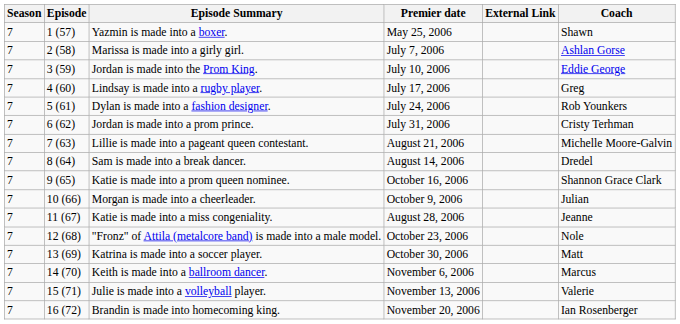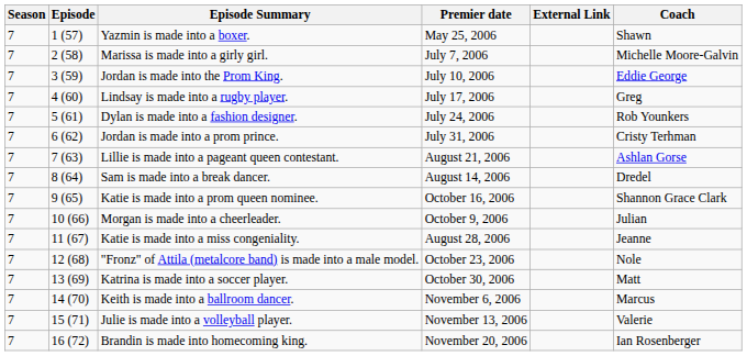Marissa is made into a girly girl. | Coach: Ashlan Gorse -> Michelle Moore-Galvin
Lillie is made into a pageant queen contestant. | Coach: Michelle Moore-Galvin -> Ashlan Gorse
